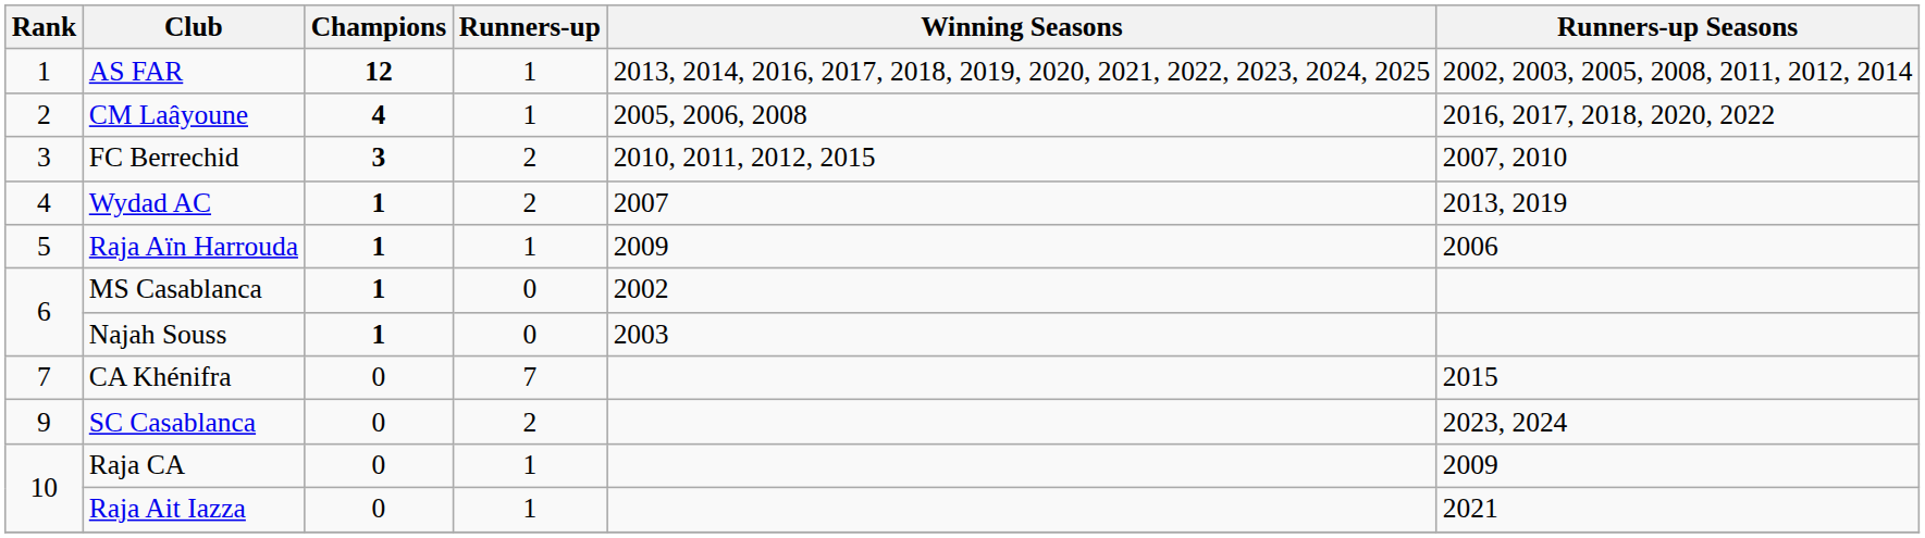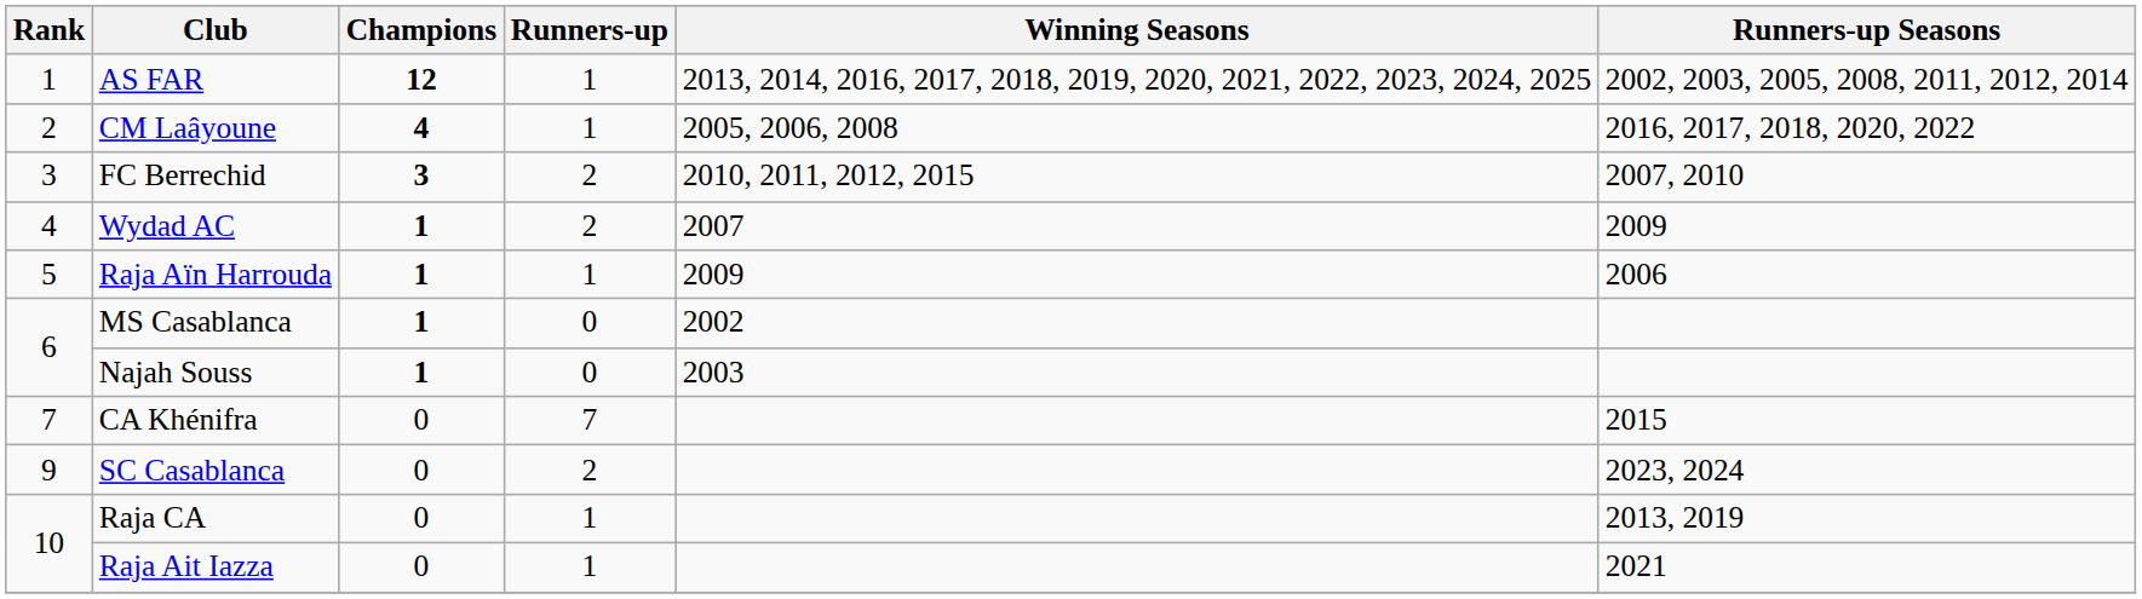Wydad AC | Runners-up Seasons: 2013, 2019 -> 2009
Raja CA | Runners-up Seasons: 2009 -> 2013, 2019
